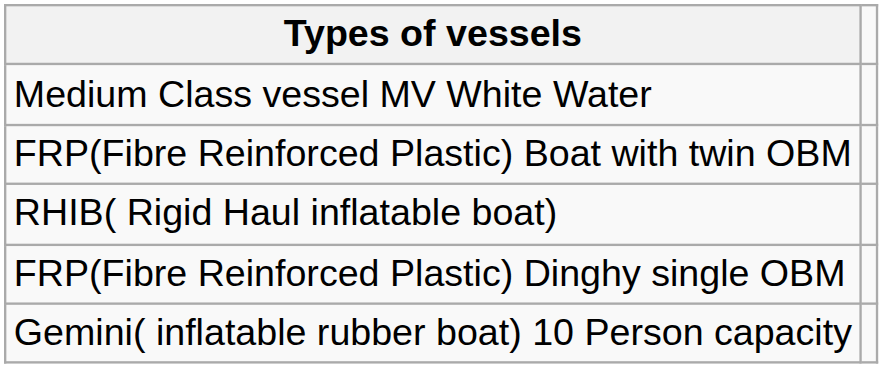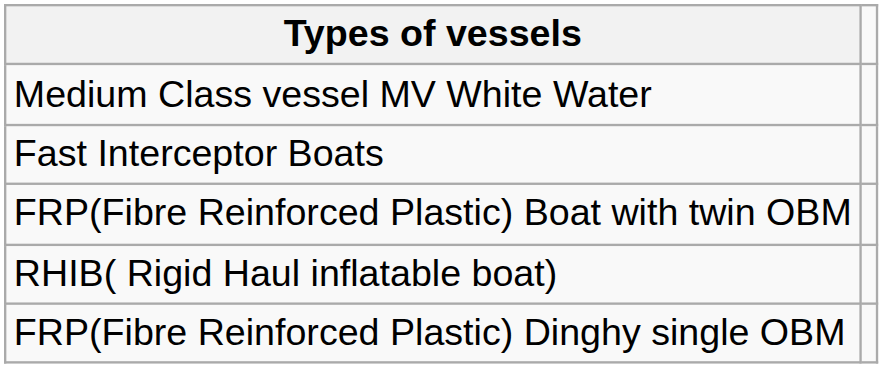+ row: Fast Interceptor Boats
- row: Gemini( inflatable rubber boat) 10 Person capacity
